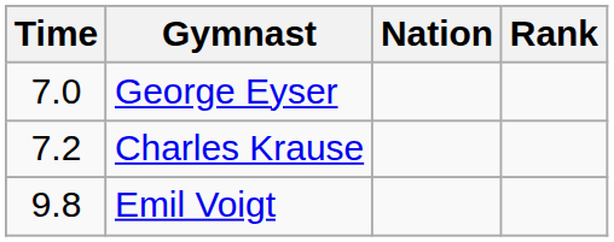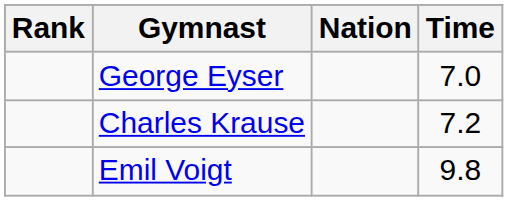columns swapped: Rank <-> Time
